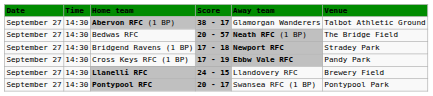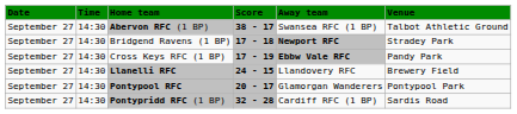Abervon RFC (1 BP) | Away team: Glamorgan Wanderers -> Swansea RFC (1 BP)
- row: September 27 | 14:30 | Bedwas RFC | 20 - 57 | Neath RFC (1 BP) | The Bridge Field
Pontypool RFC | Away team: Swansea RFC (1 BP) -> Glamorgan Wanderers
+ row: September 27 | 14:30 | Pontypridd RFC (1 BP) | 32 - 28 | Cardiff RFC (1 BP) | Sardis Road
